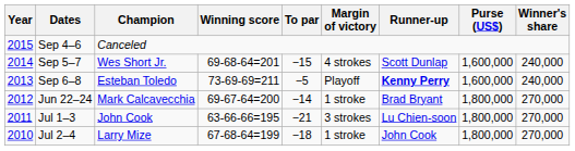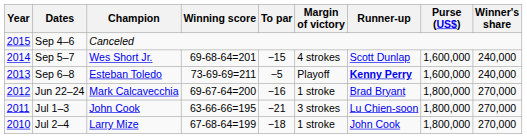Jun 22–24 | To par: −14 -> −16
